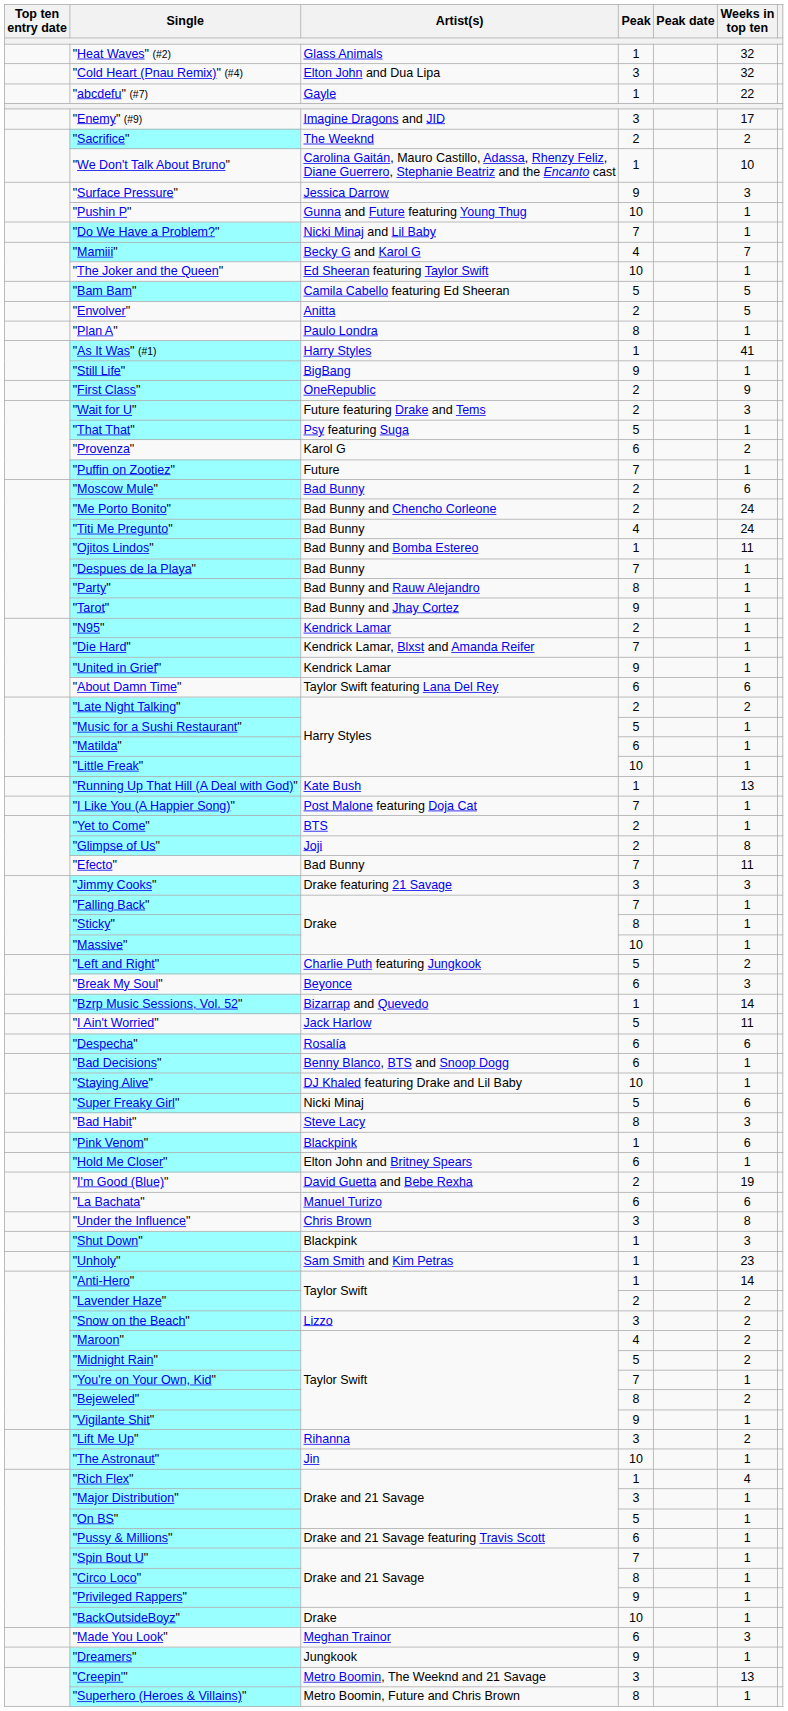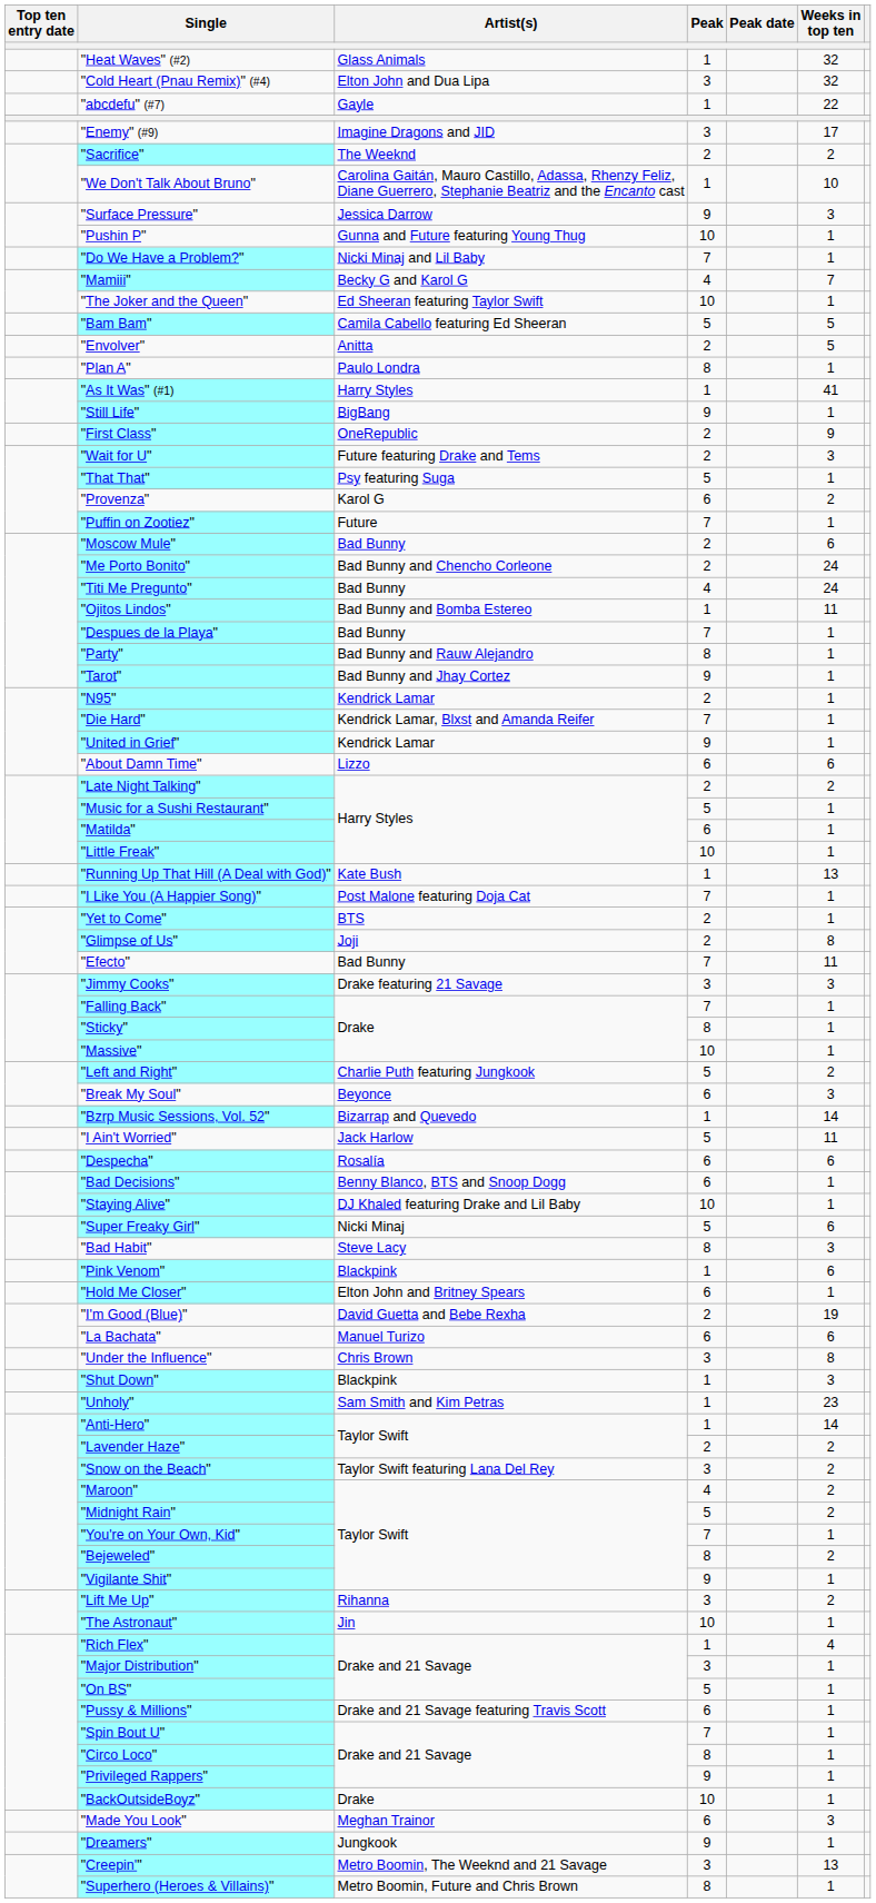"About Damn Time" | Artist(s): Taylor Swift featuring Lana Del Rey -> Lizzo
"Snow on the Beach" | Artist(s): Lizzo -> Taylor Swift featuring Lana Del Rey
